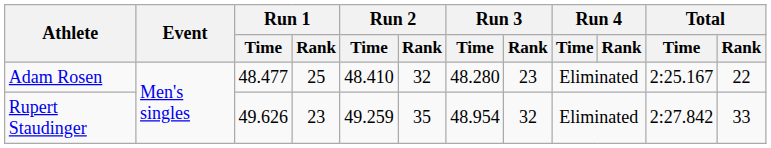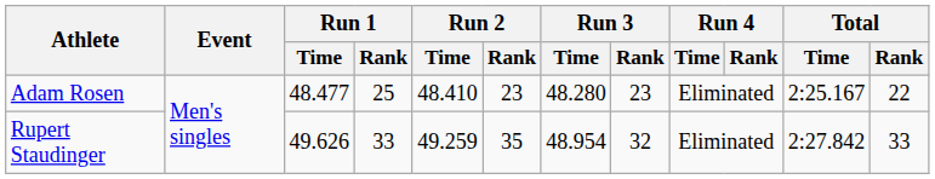Adam Rosen | Run 2 / Rank: 32 -> 23
Rupert Staudinger | Run 1 / Rank: 23 -> 33
